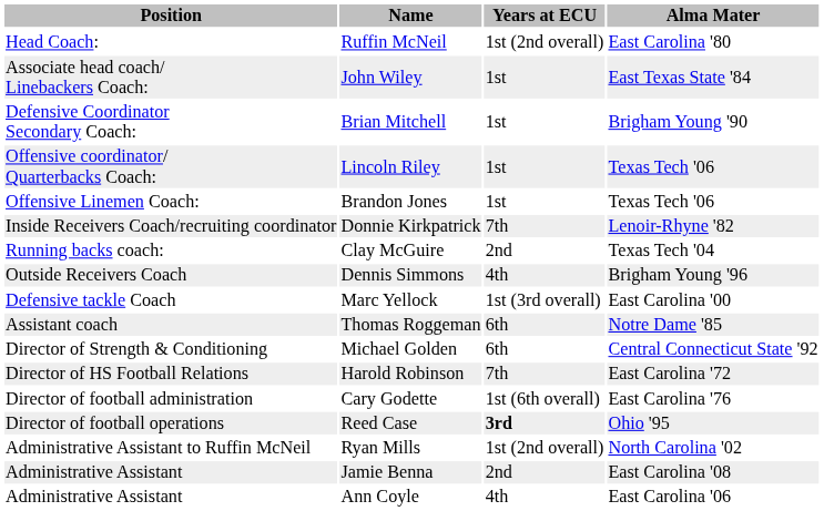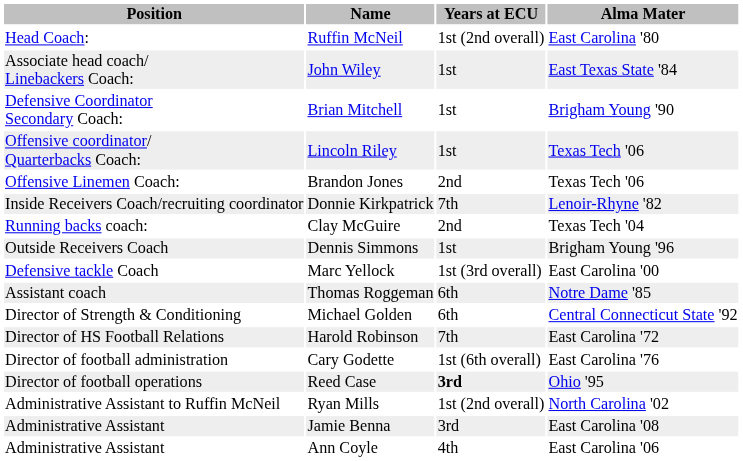Brandon Jones | Years at ECU: 1st -> 2nd
Dennis Simmons | Years at ECU: 4th -> 1st
Jamie Benna | Years at ECU: 2nd -> 3rd
